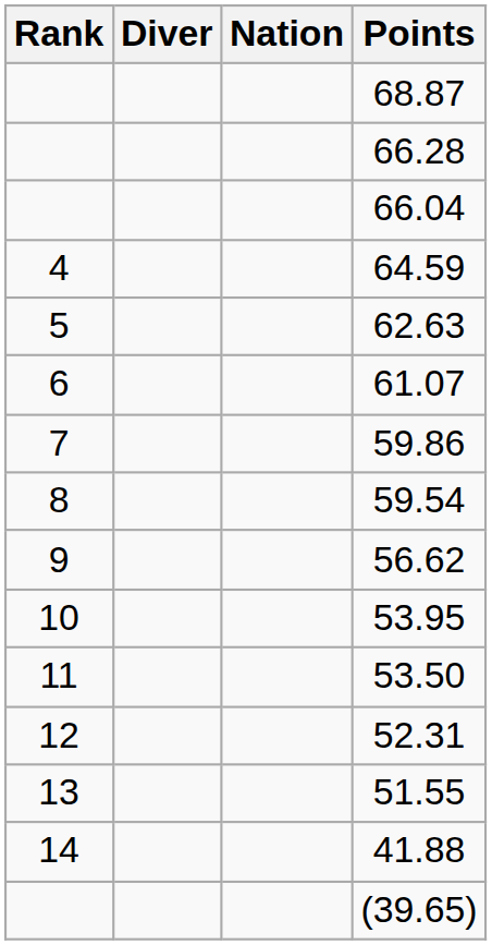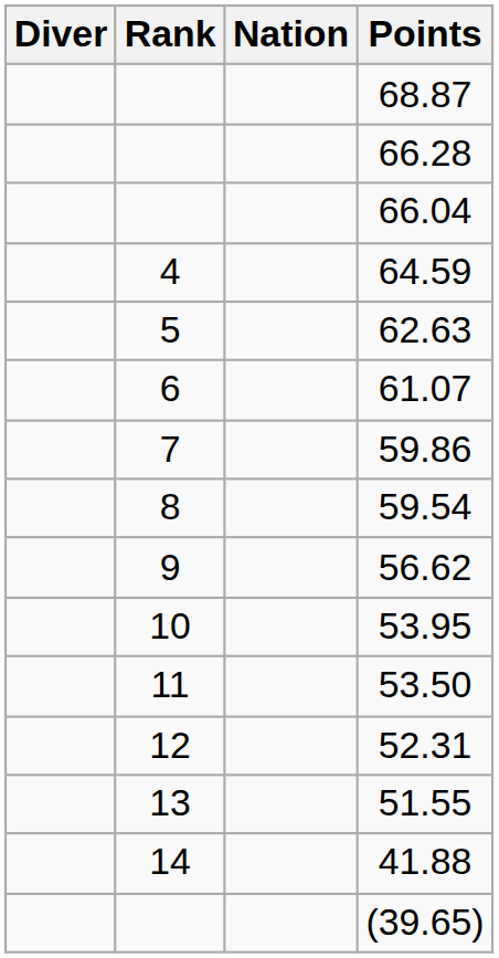columns swapped: Rank <-> Diver
